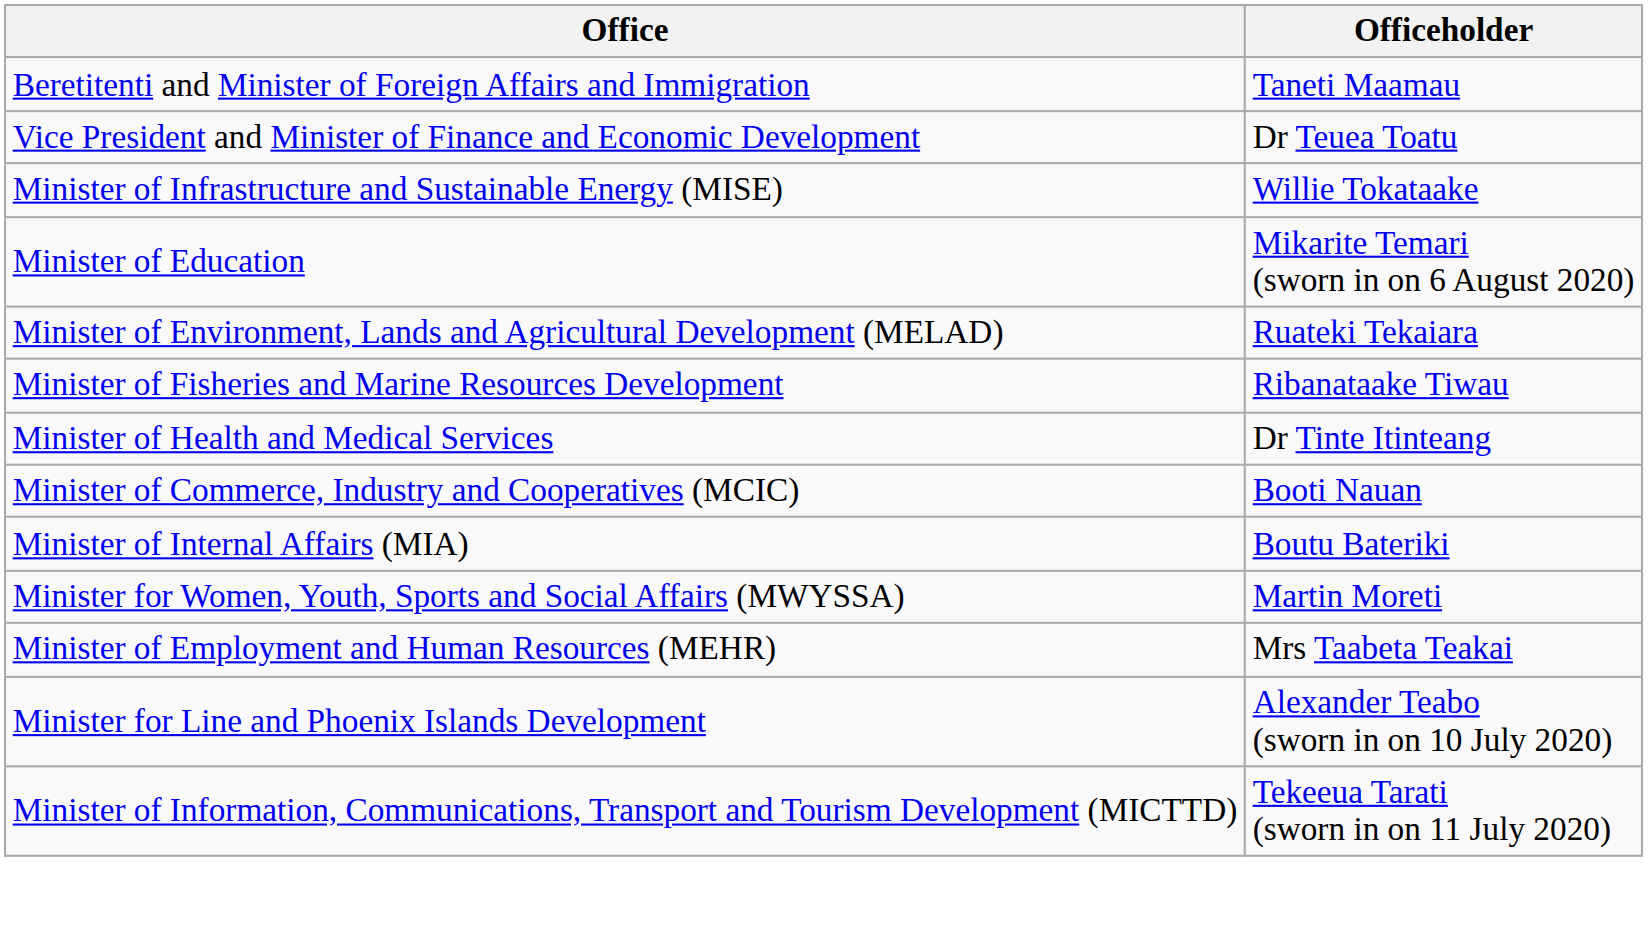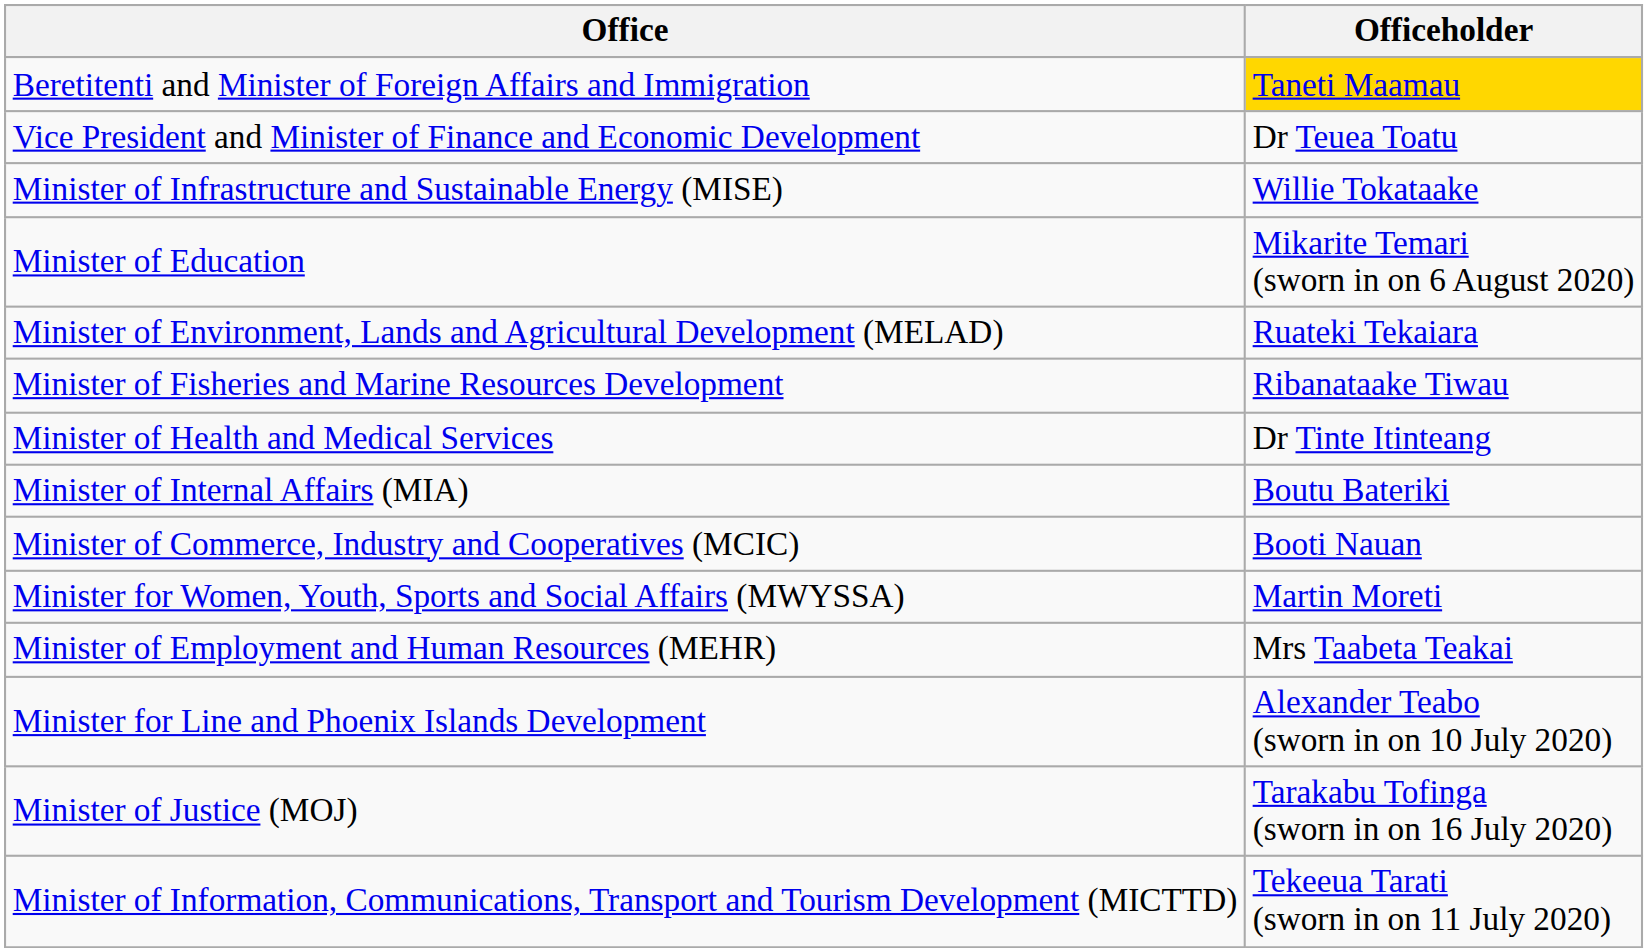Beretitenti and Minister of Foreign Affairs and Immigration | Officeholder: no background -> gold background
rows swapped: Minister of Internal Affairs (MIA) <-> Minister of Commerce, Industry and Cooperatives (MCIC)
+ row: Minister of Justice (MOJ) | Tarakabu Tofinga (sworn in on 16 July 2020)
